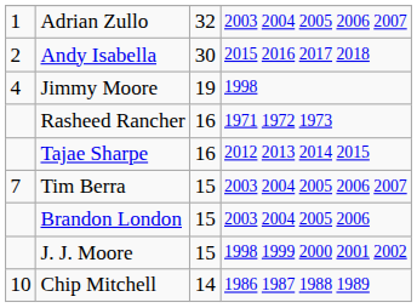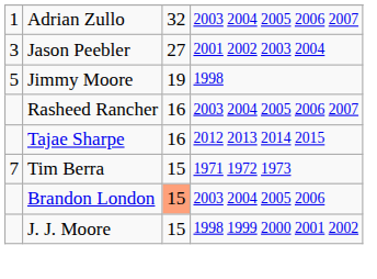- row: 2 | Andy Isabella | 30 | 2015 2016 2017 2018
+ row: 3 | Jason Peebler | 27 | 2001 2002 2003 2004
Jimmy Moore | column 1: 4 -> 5
Rasheed Rancher | column 4: 1971 1972 1973 -> 2003 2004 2005 2006 2007
Tim Berra | column 4: 2003 2004 2005 2006 2007 -> 1971 1972 1973
Brandon London | column 3: no background -> lightsalmon background
- row: 10 | Chip Mitchell | 14 | 1986 1987 1988 1989
